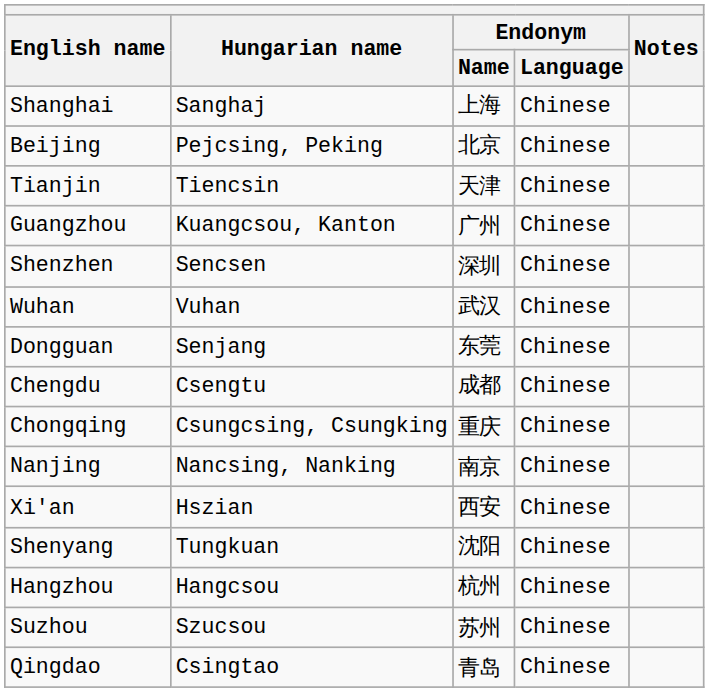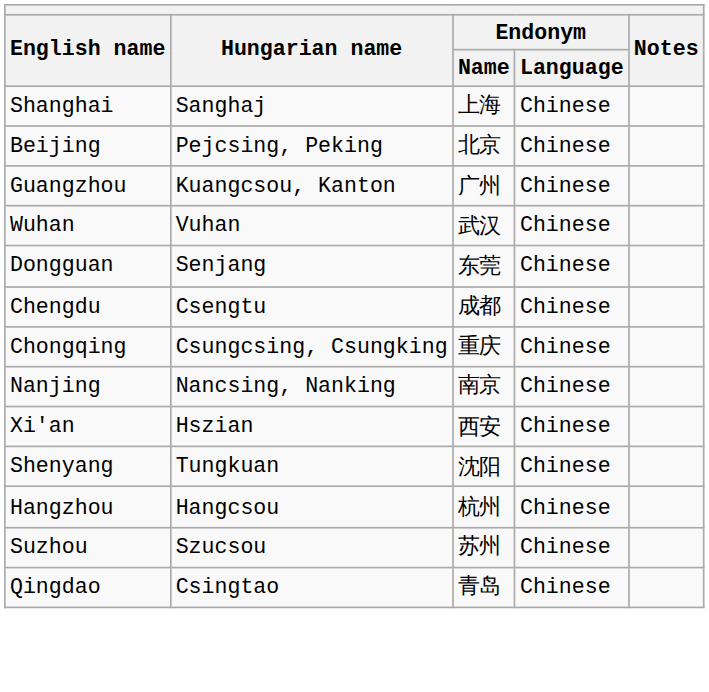- row: Tianjin | Tiencsin | 天津 | Chinese
- row: Shenzhen | Sencsen | 深圳 | Chinese
